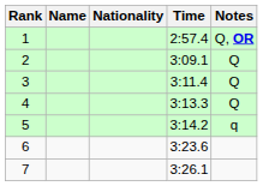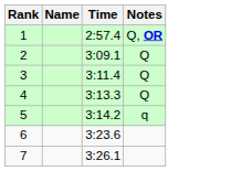- column: Nationality
